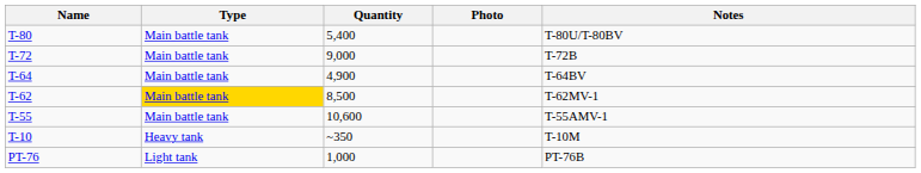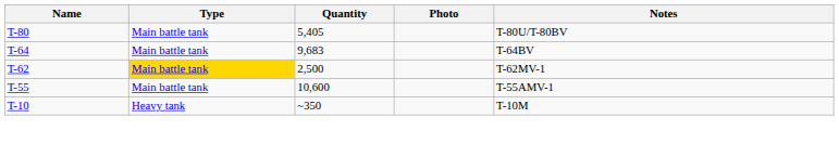T-80 | Quantity: 5,400 -> 5,405
- row: T-72 | Main battle tank | 9,000 | T-72B
T-64 | Quantity: 4,900 -> 9,683
T-62 | Quantity: 8,500 -> 2,500
- row: PT-76 | Light tank | 1,000 | PT-76B
